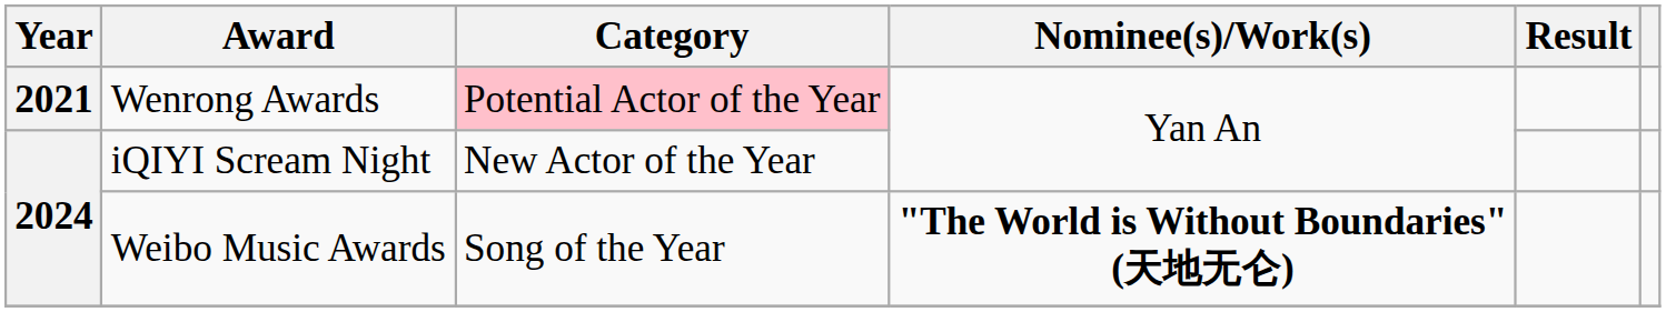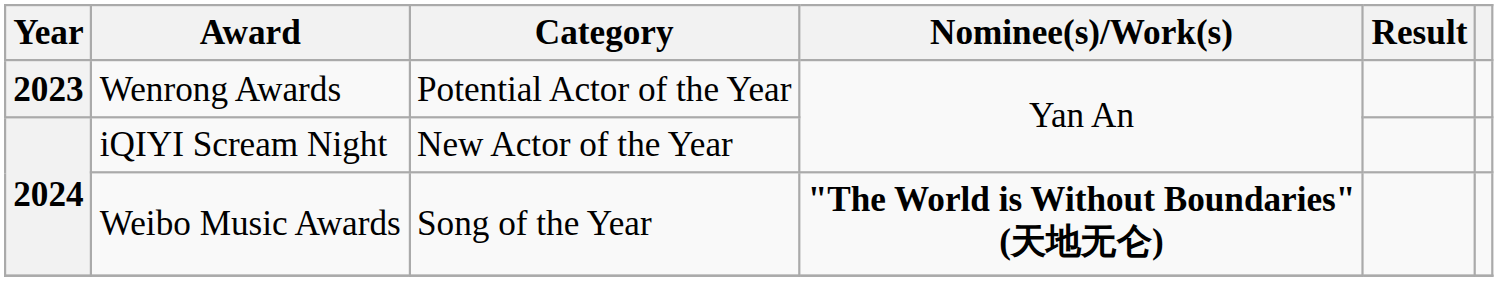Wenrong Awards | Year: 2021 -> 2023
Wenrong Awards | Category: pink background -> no background
